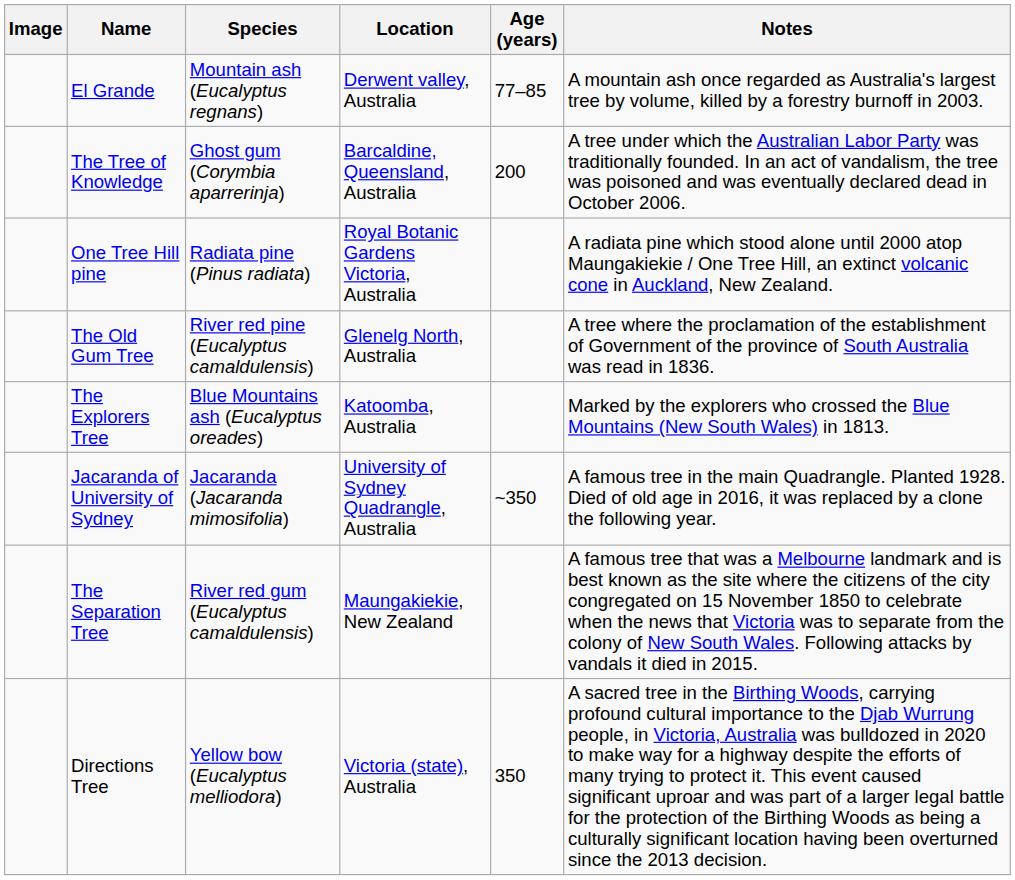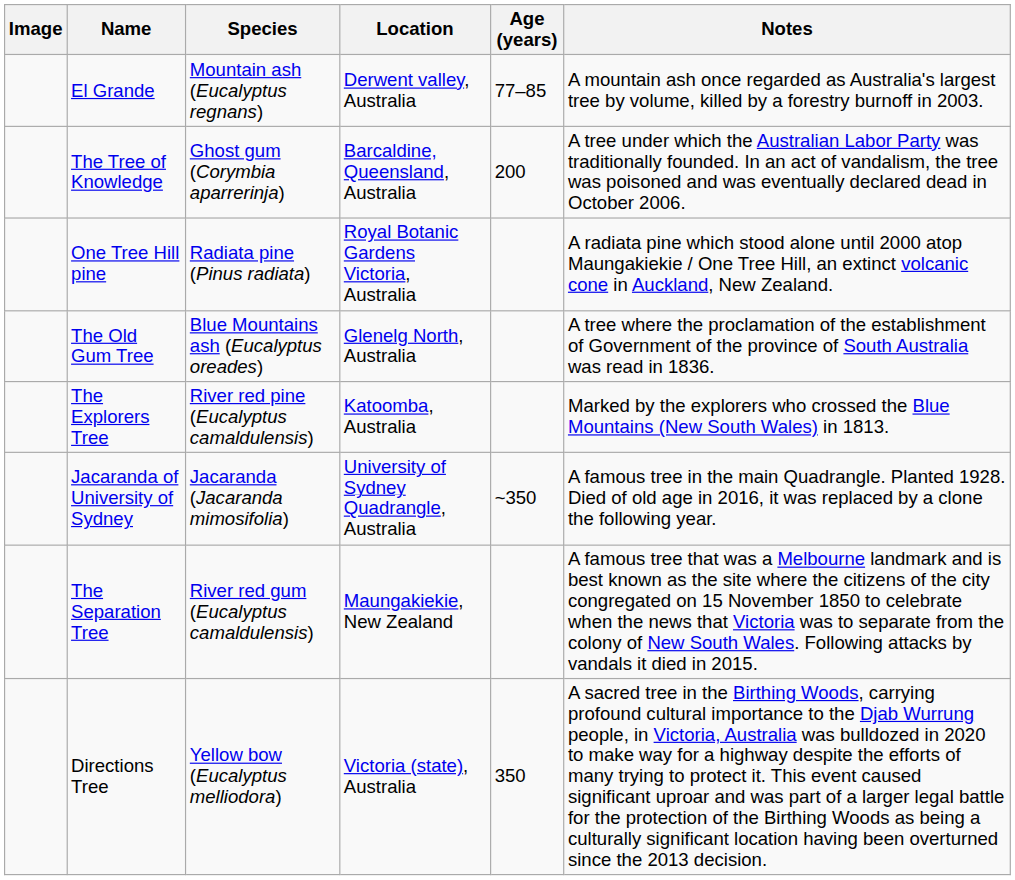The Old Gum Tree | Species: River red pine (Eucalyptus camaldulensis) -> Blue Mountains ash (Eucalyptus oreades)
The Explorers Tree | Species: Blue Mountains ash (Eucalyptus oreades) -> River red pine (Eucalyptus camaldulensis)
